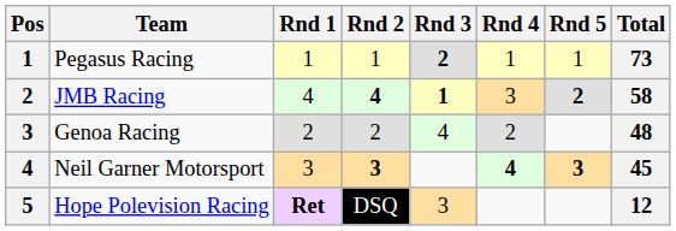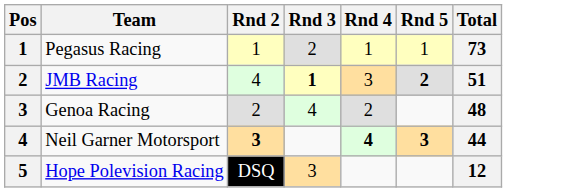- column: Rnd 1 | 1 | 4 | 2 | 3 | Ret
Pegasus Racing | Rnd 3: bold -> normal
JMB Racing | Rnd 2: bold -> normal
JMB Racing | Total: 58 -> 51
Neil Garner Motorsport | Total: 45 -> 44
